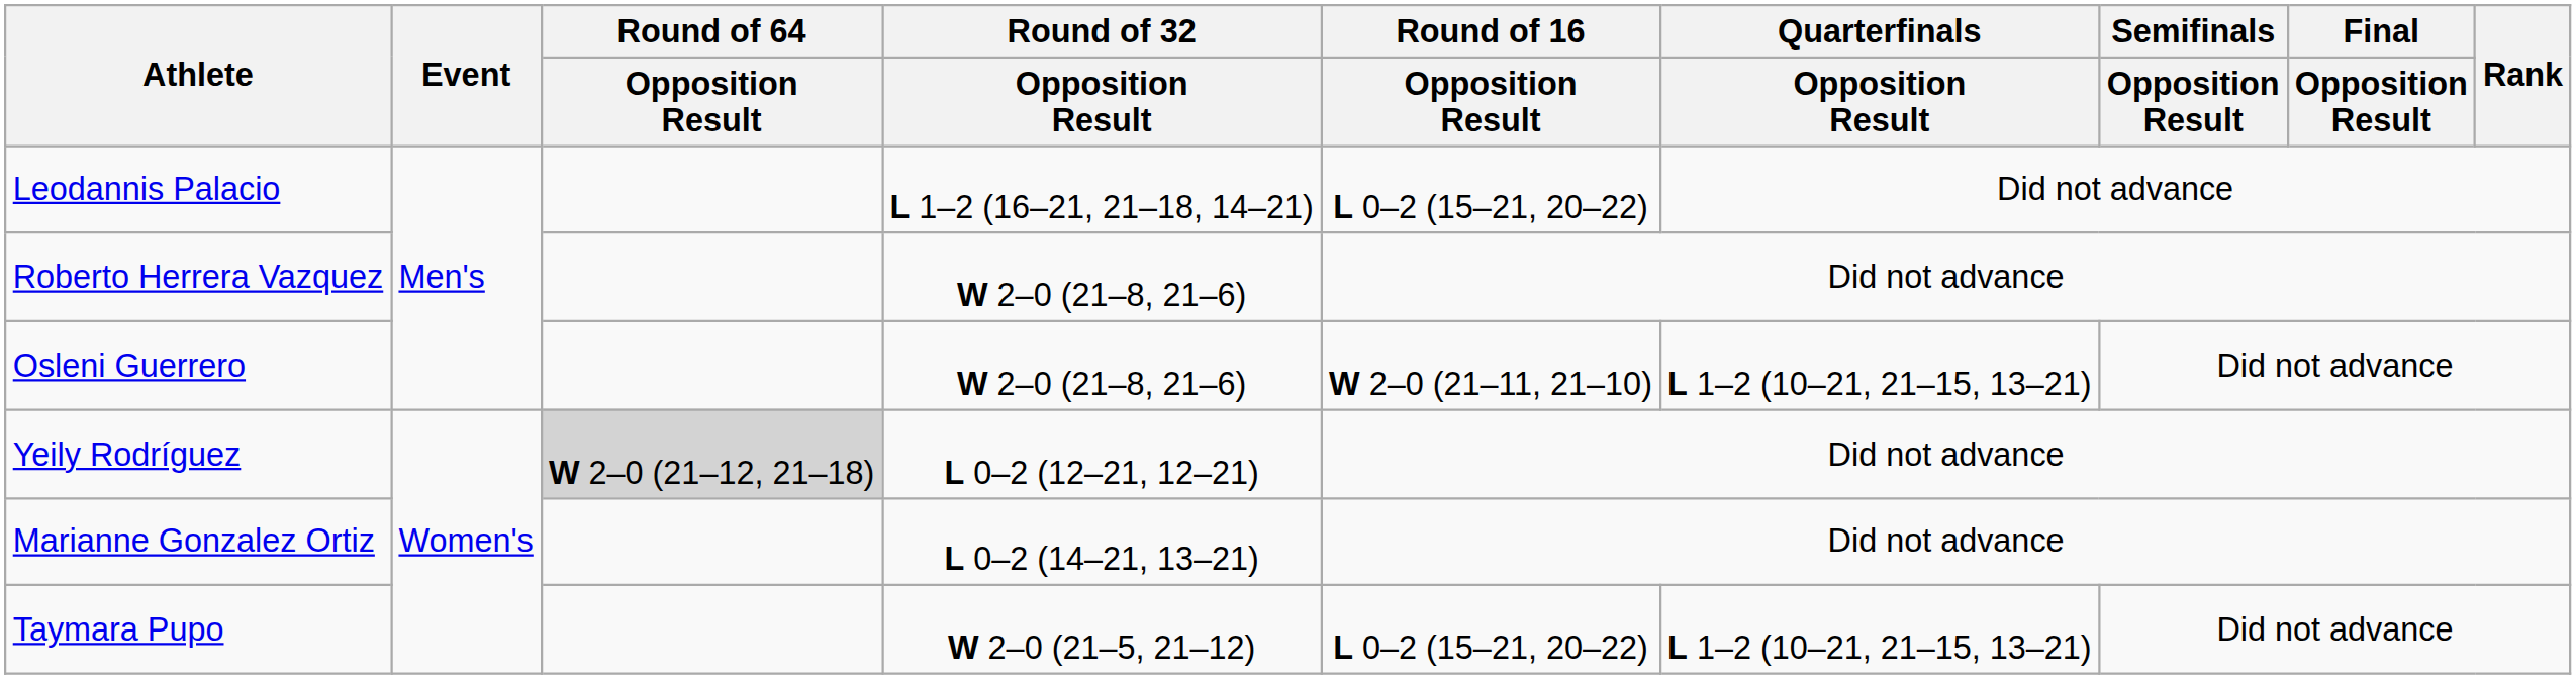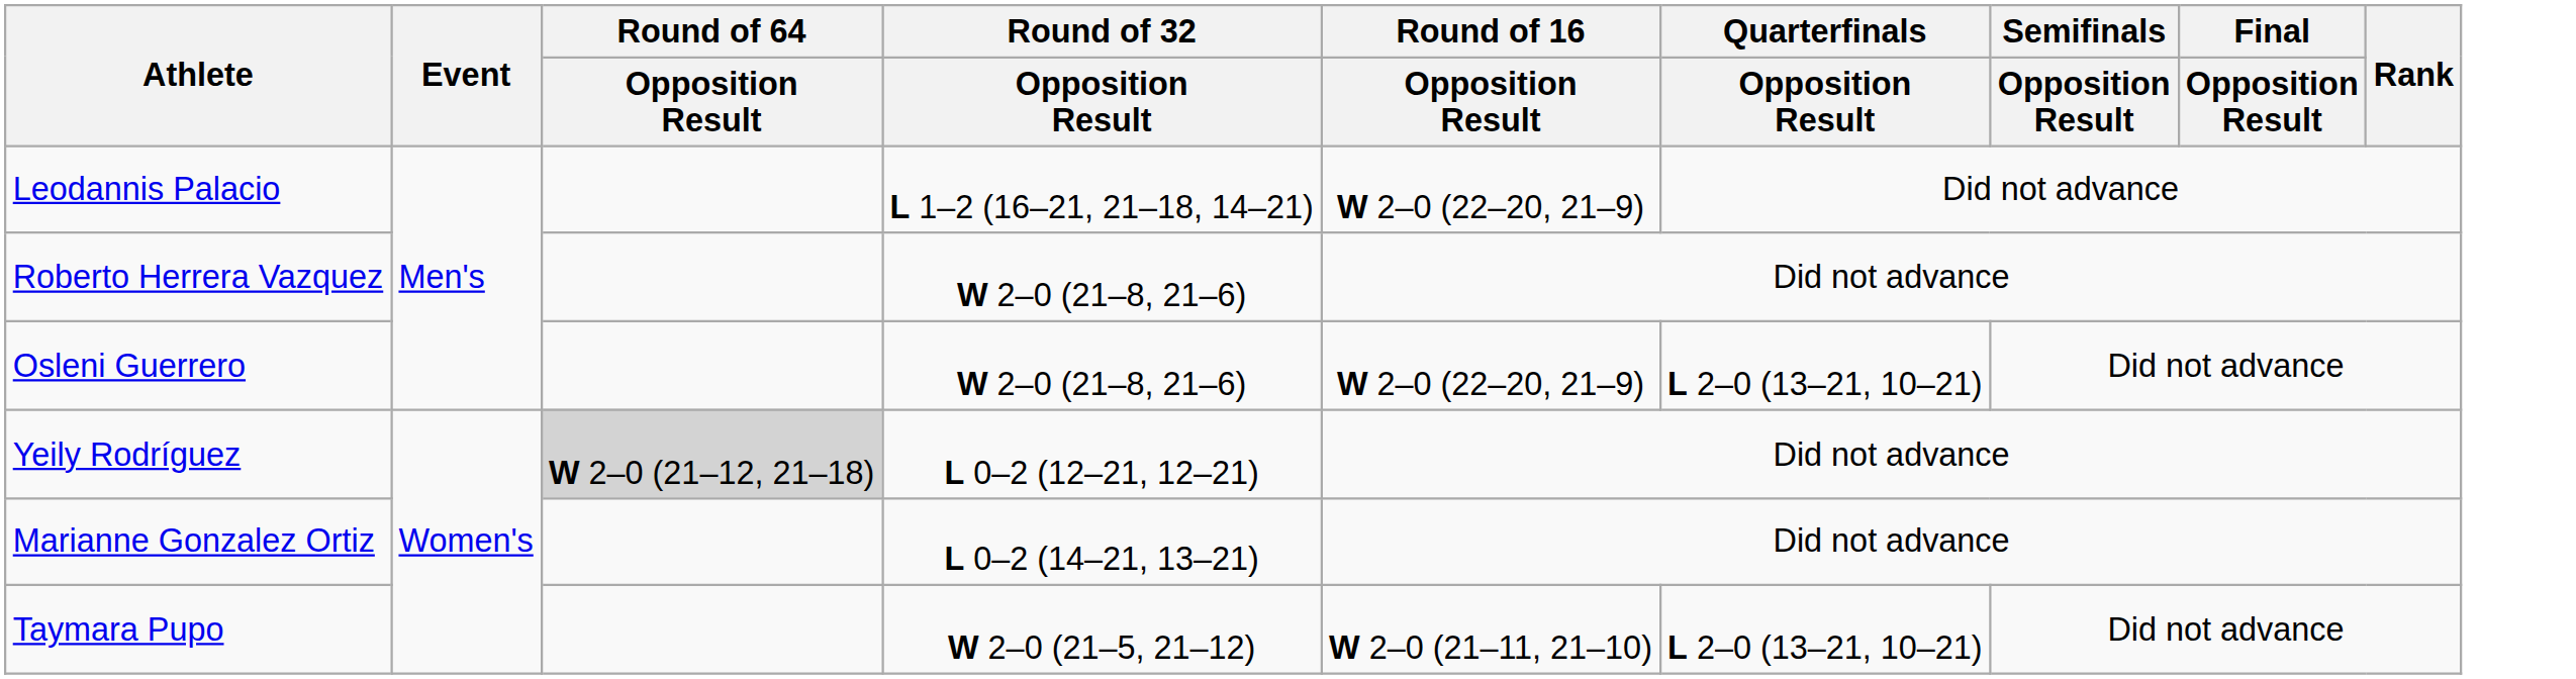Leodannis Palacio | Round of 16 / Opposition Result: L 0–2 (15–21, 20–22) -> W 2–0 (22–20, 21–9)
Osleni Guerrero | Round of 16 / Opposition Result: W 2–0 (21–11, 21–10) -> W 2–0 (22–20, 21–9)
Osleni Guerrero | Quarterfinals / Opposition Result: L 1–2 (10–21, 21–15, 13–21) -> L 2–0 (13–21, 10–21)
Taymara Pupo | Round of 16 / Opposition Result: L 0–2 (15–21, 20–22) -> W 2–0 (21–11, 21–10)
Taymara Pupo | Quarterfinals / Opposition Result: L 1–2 (10–21, 21–15, 13–21) -> L 2–0 (13–21, 10–21)
